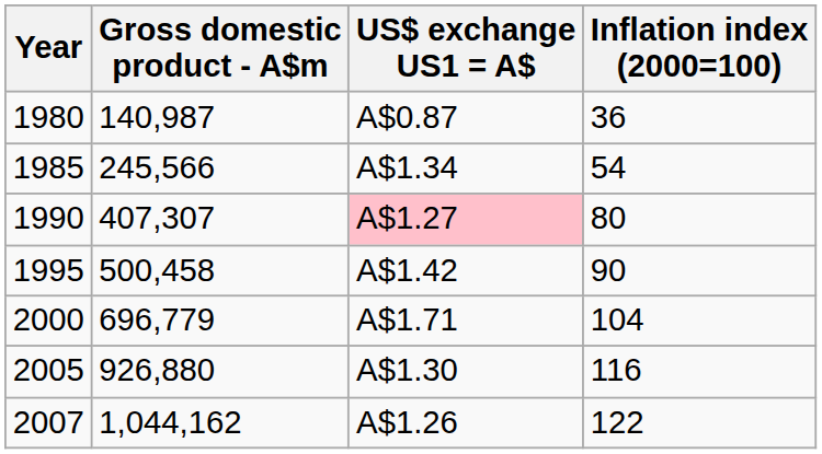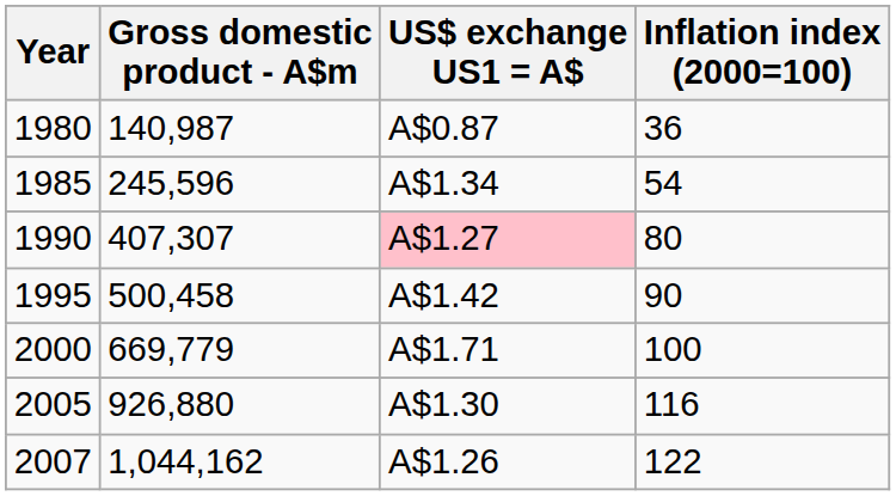1985 | Gross domestic product - A$m: 245,566 -> 245,596
2000 | Gross domestic product - A$m: 696,779 -> 669,779
2000 | Inflation index (2000=100): 104 -> 100
